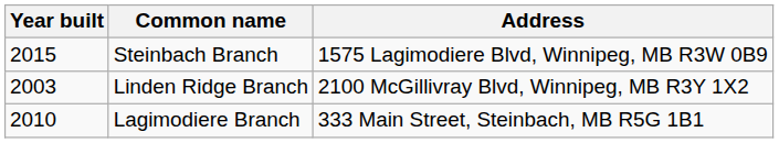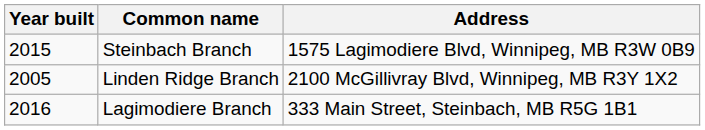Linden Ridge Branch | Year built: 2003 -> 2005
Lagimodiere Branch | Year built: 2010 -> 2016
